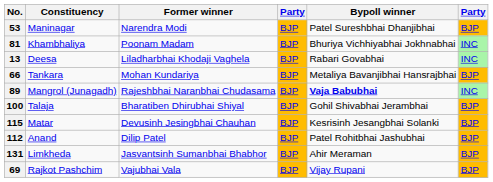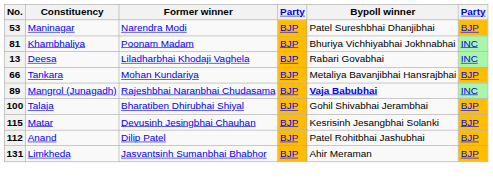- row: 69 | Rajkot Pashchim | Vajubhai Vala | BJP | Vijay Rupani | BJP
